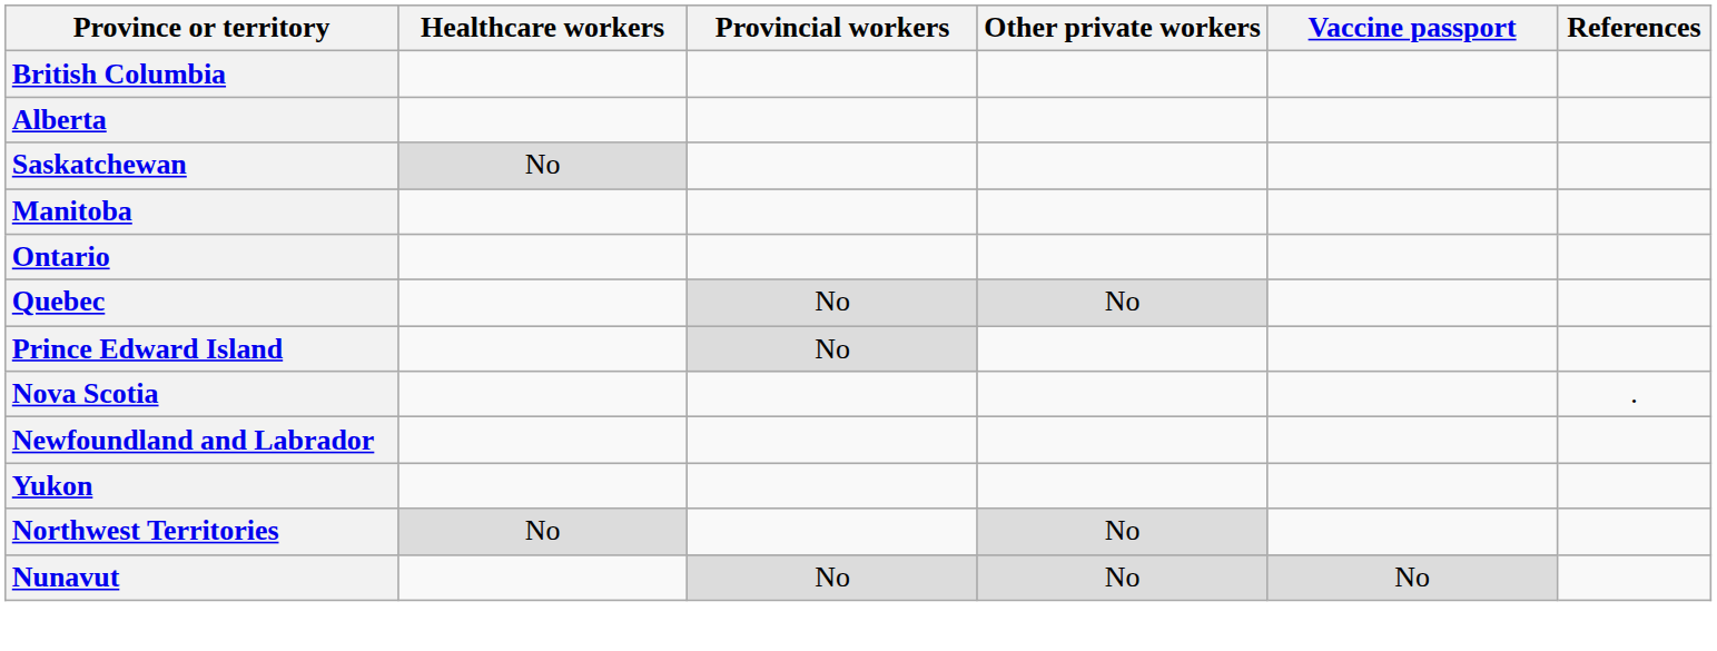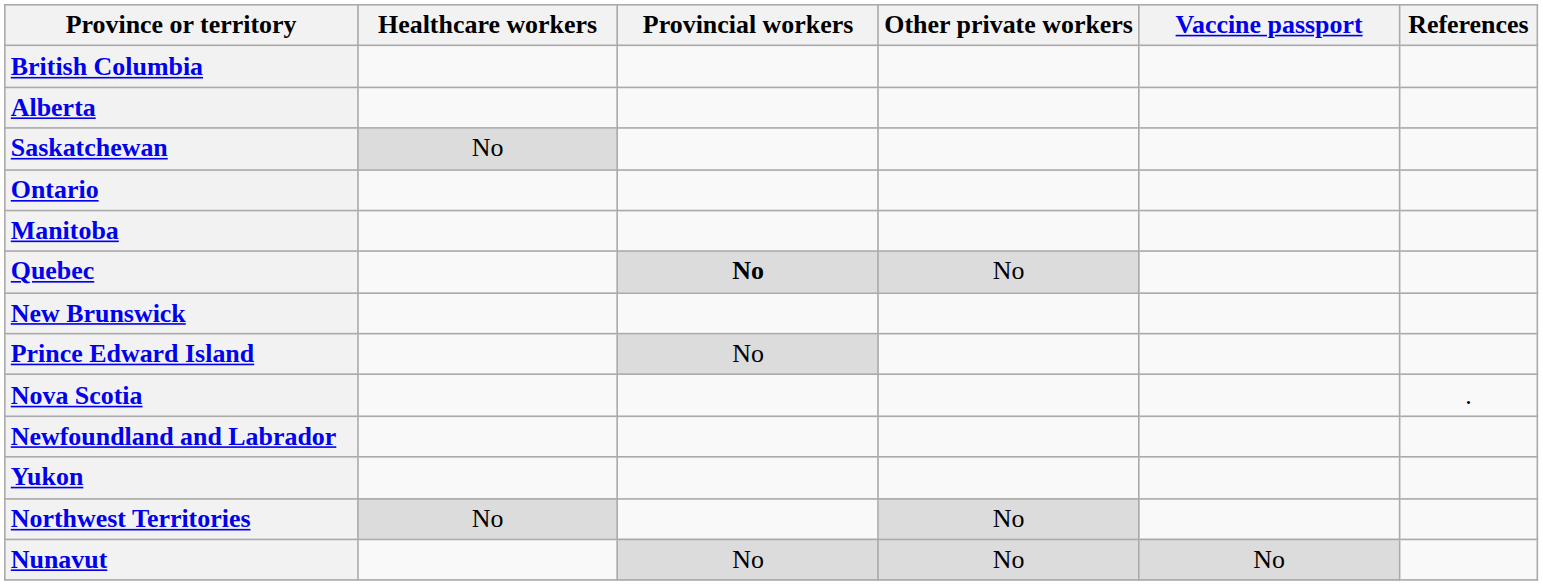rows swapped: Manitoba <-> Ontario
Quebec | Provincial workers: normal -> bold
+ row: New Brunswick
